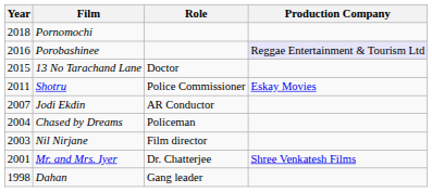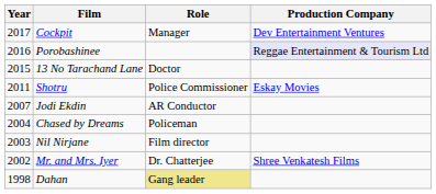- row: 2018 | Pornomochi
+ row: 2017 | Cockpit | Manager | Dev Entertainment Ventures
Mr. and Mrs. Iyer | Year: 2001 -> 2002
Dahan | Role: no background -> khaki background
